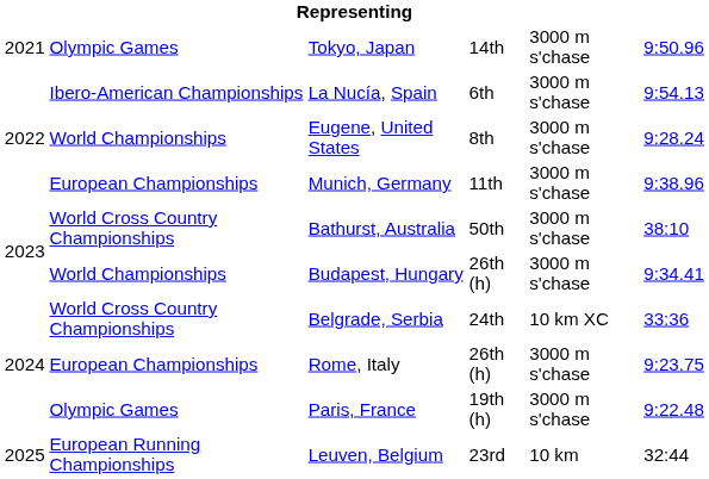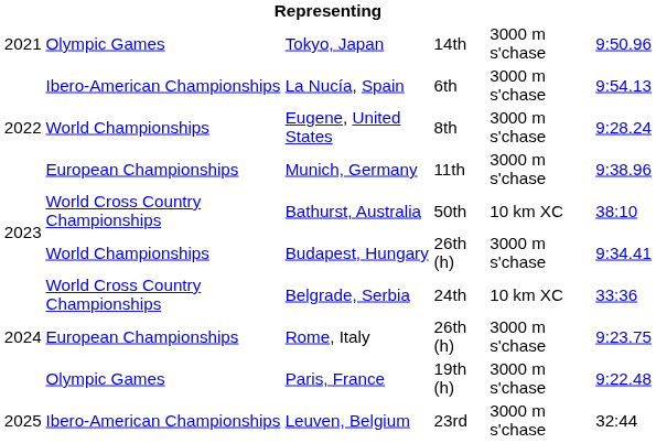Bathurst, Australia | column 5: 3000 m s'chase -> 10 km XC
Leuven, Belgium | column 2: European Running Championships -> Ibero-American Championships
Leuven, Belgium | column 5: 10 km -> 3000 m s'chase
